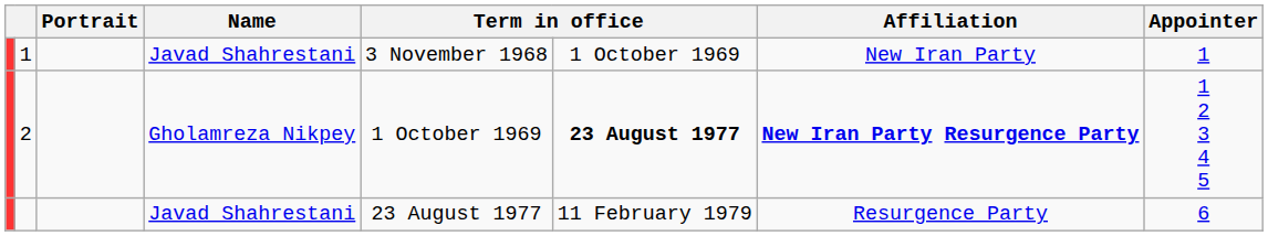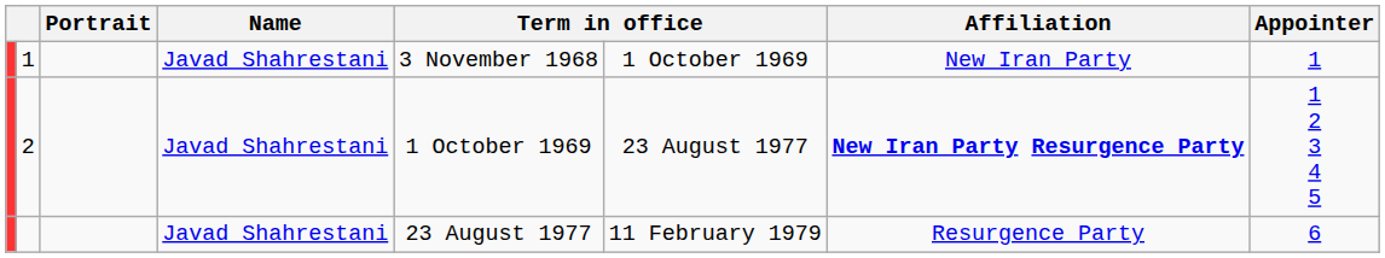2 | Name: Gholamreza Nikpey -> Javad Shahrestani
2 | column 6: bold -> normal
